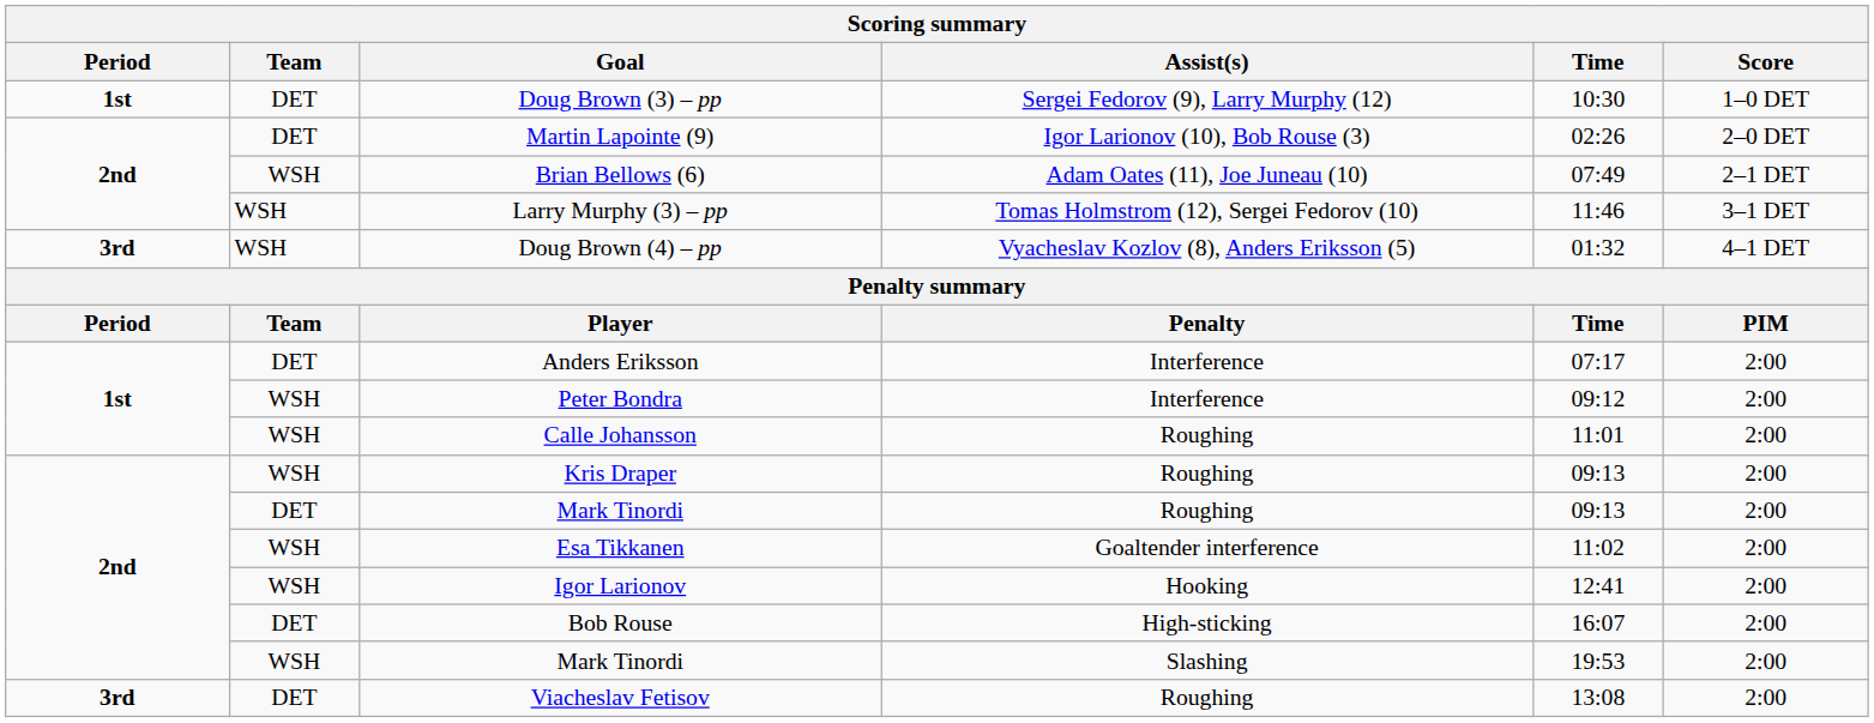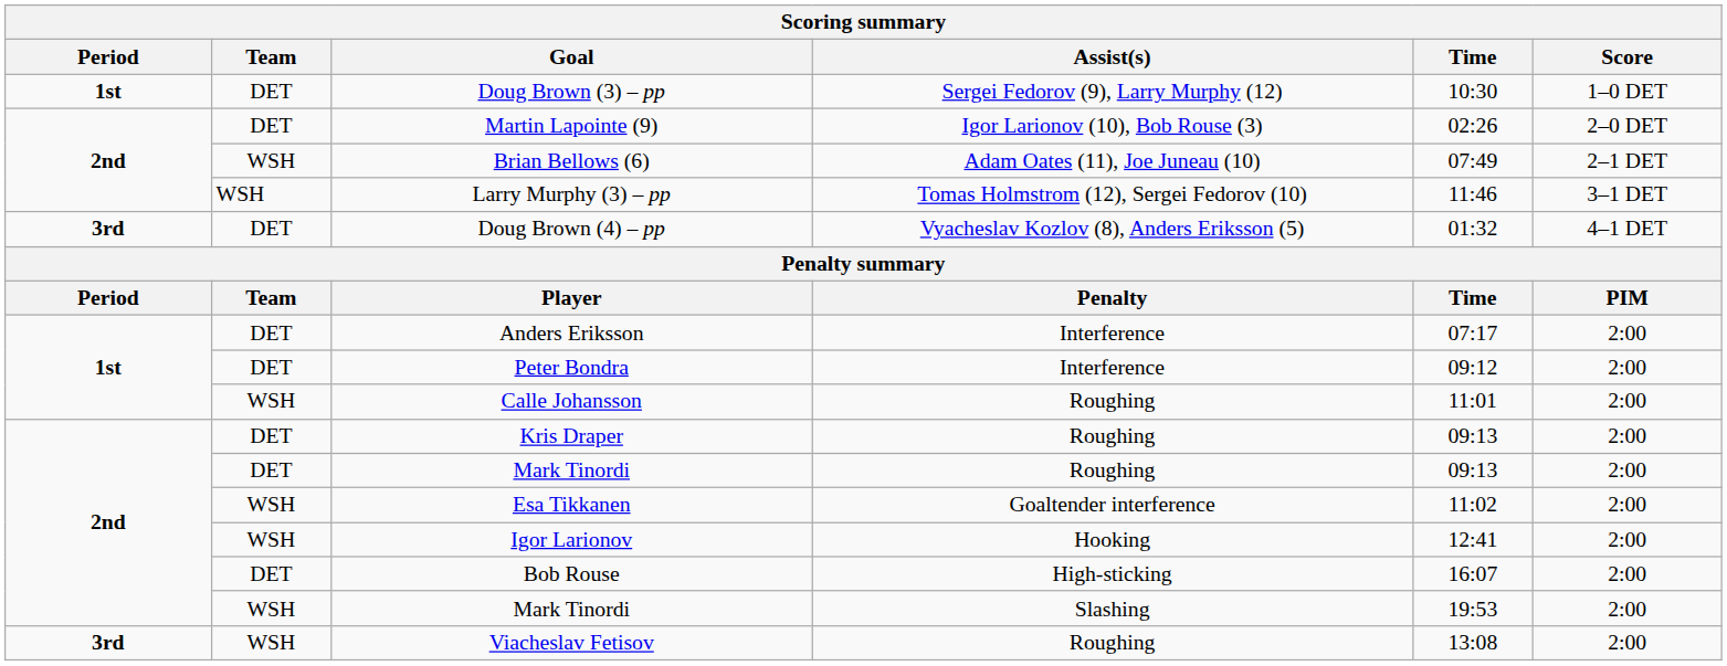Doug Brown (4) – pp | Team: WSH -> DET
Peter Bondra | Team: WSH -> DET
Kris Draper | Team: WSH -> DET
Viacheslav Fetisov | Team: DET -> WSH
